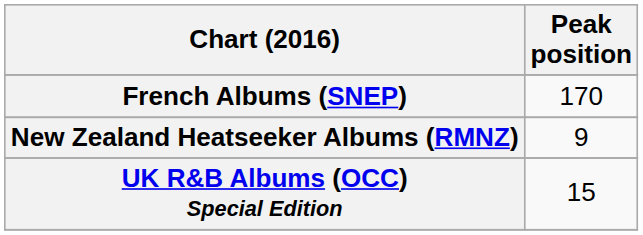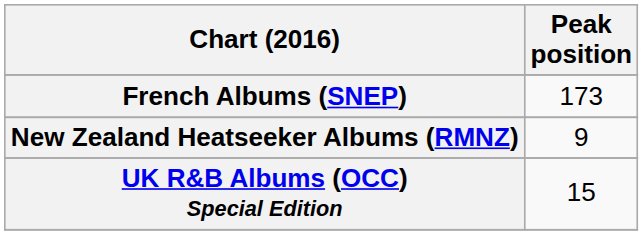French Albums (SNEP) | Peak position: 170 -> 173
